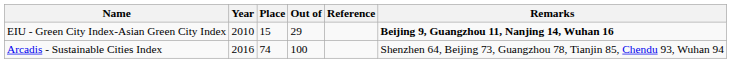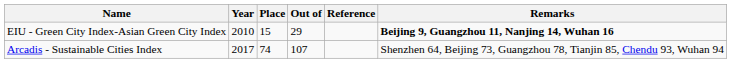Arcadis - Sustainable Cities Index | Year: 2016 -> 2017
Arcadis - Sustainable Cities Index | Out of: 100 -> 107
